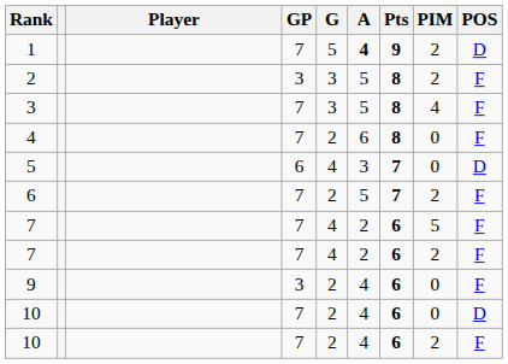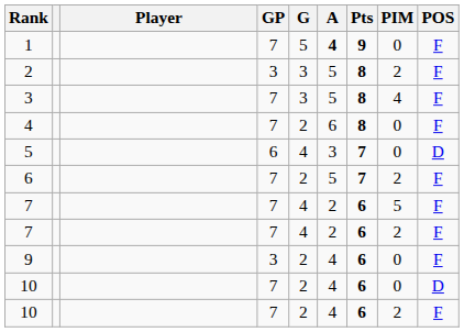1 | PIM: 2 -> 0
1 | POS: D -> F
